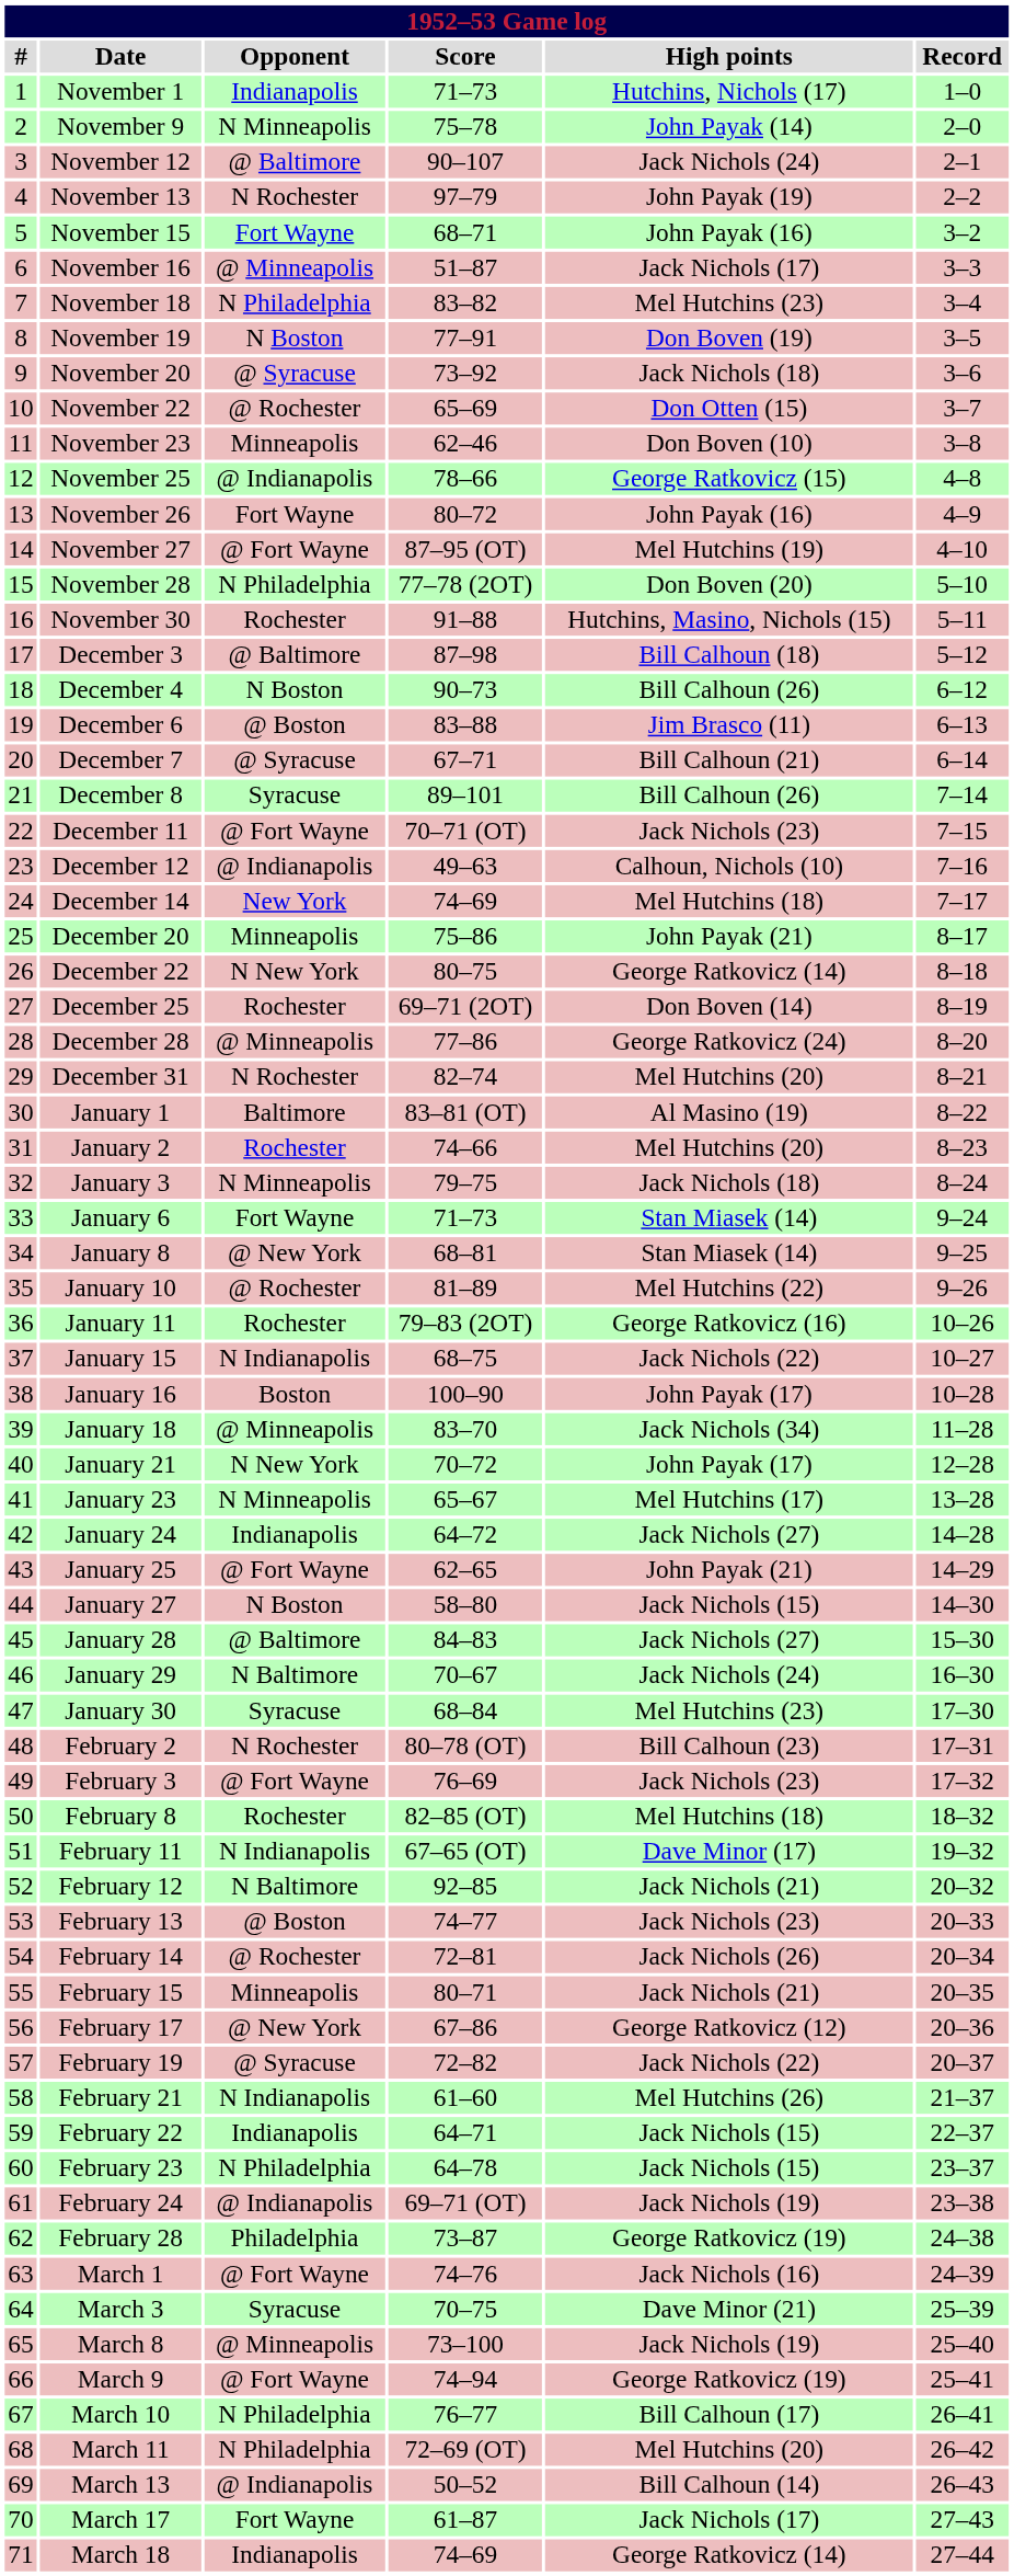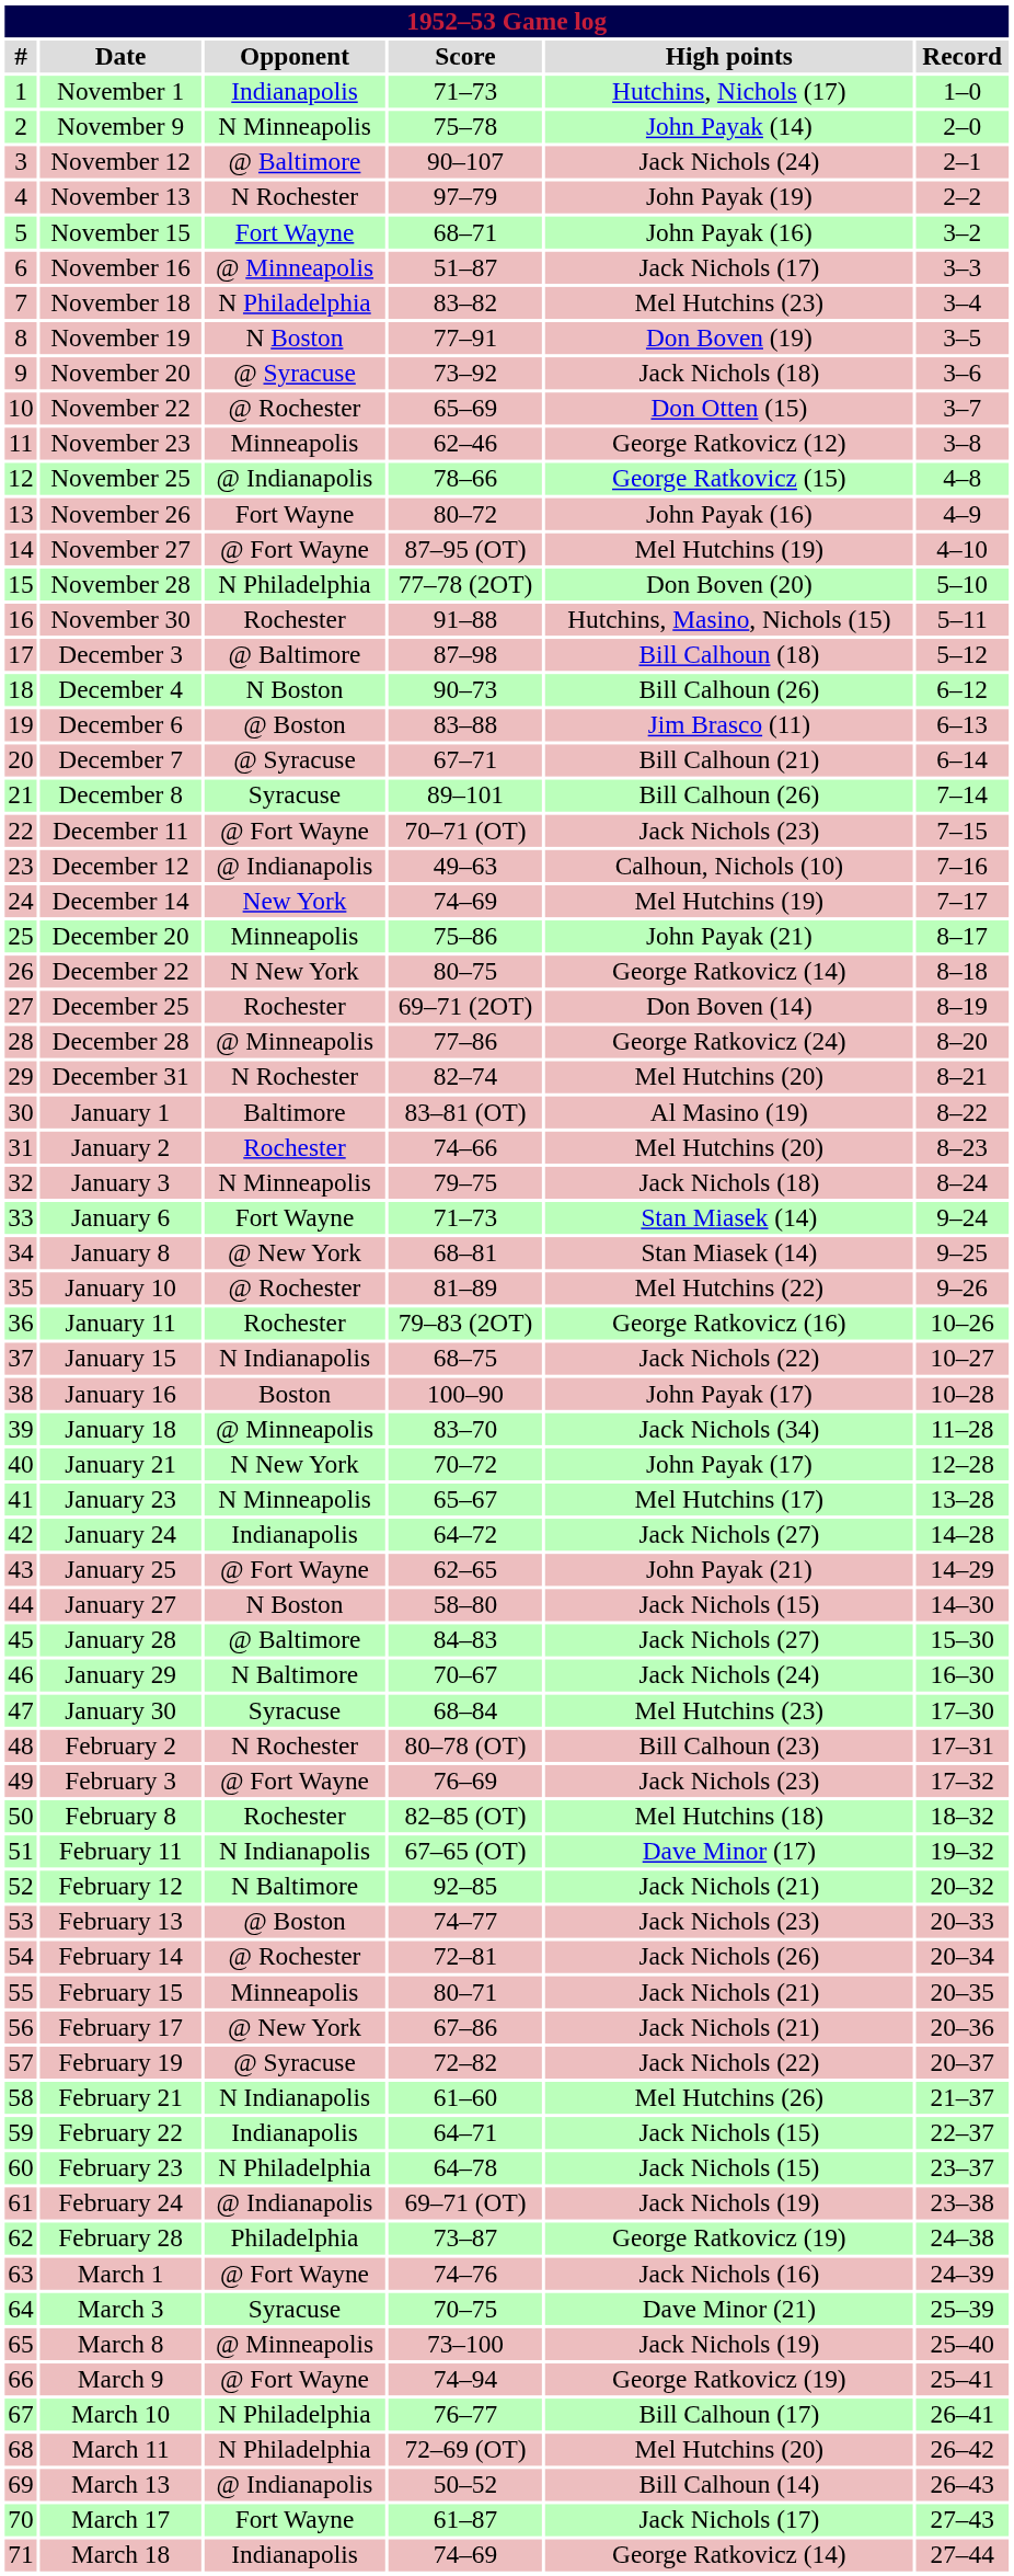November 23 | High points: Don Boven (10) -> George Ratkovicz (12)
December 14 | High points: Mel Hutchins (18) -> Mel Hutchins (19)
February 17 | High points: George Ratkovicz (12) -> Jack Nichols (21)
